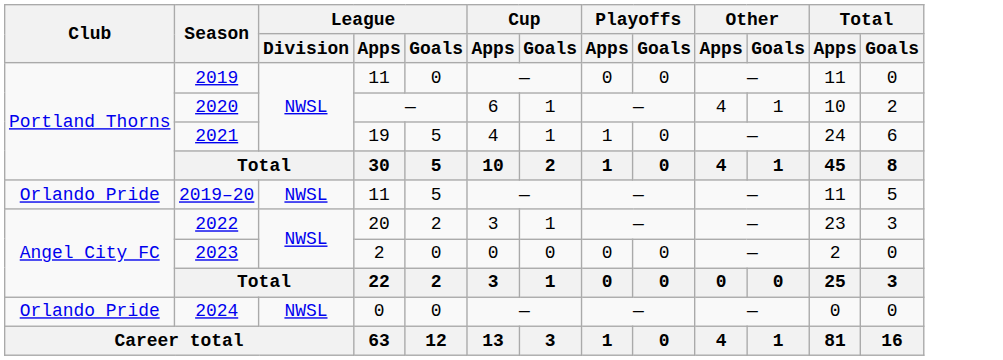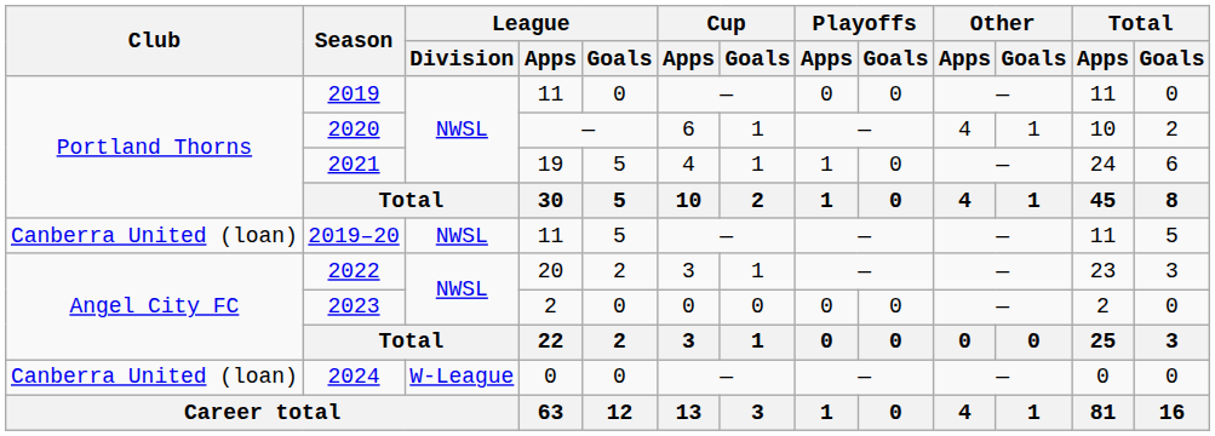2019–20 | Club: Orlando Pride -> Canberra United (loan)
2024 | Club: Orlando Pride -> Canberra United (loan)
2024 | League / Division: NWSL -> W-League
